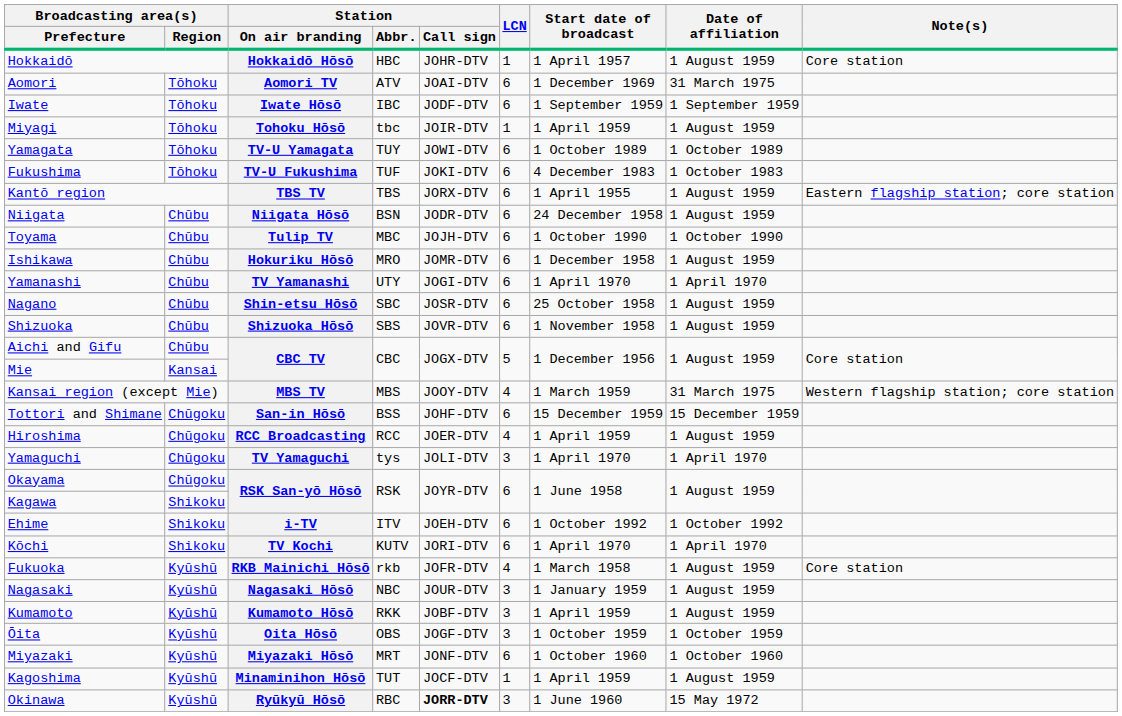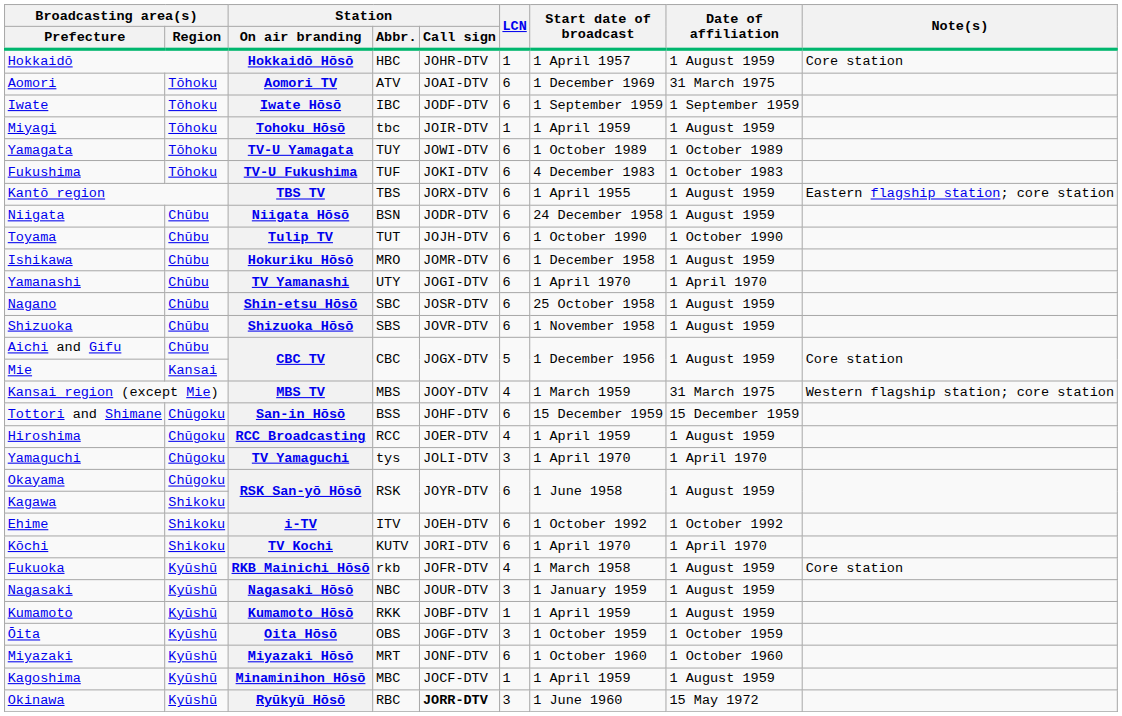Tulip TV | Station / Abbr.: MBC -> TUT
Kumamoto Hōsō | LCN: 3 -> 1
Minaminihon Hōsō | Station / Abbr.: TUT -> MBC
